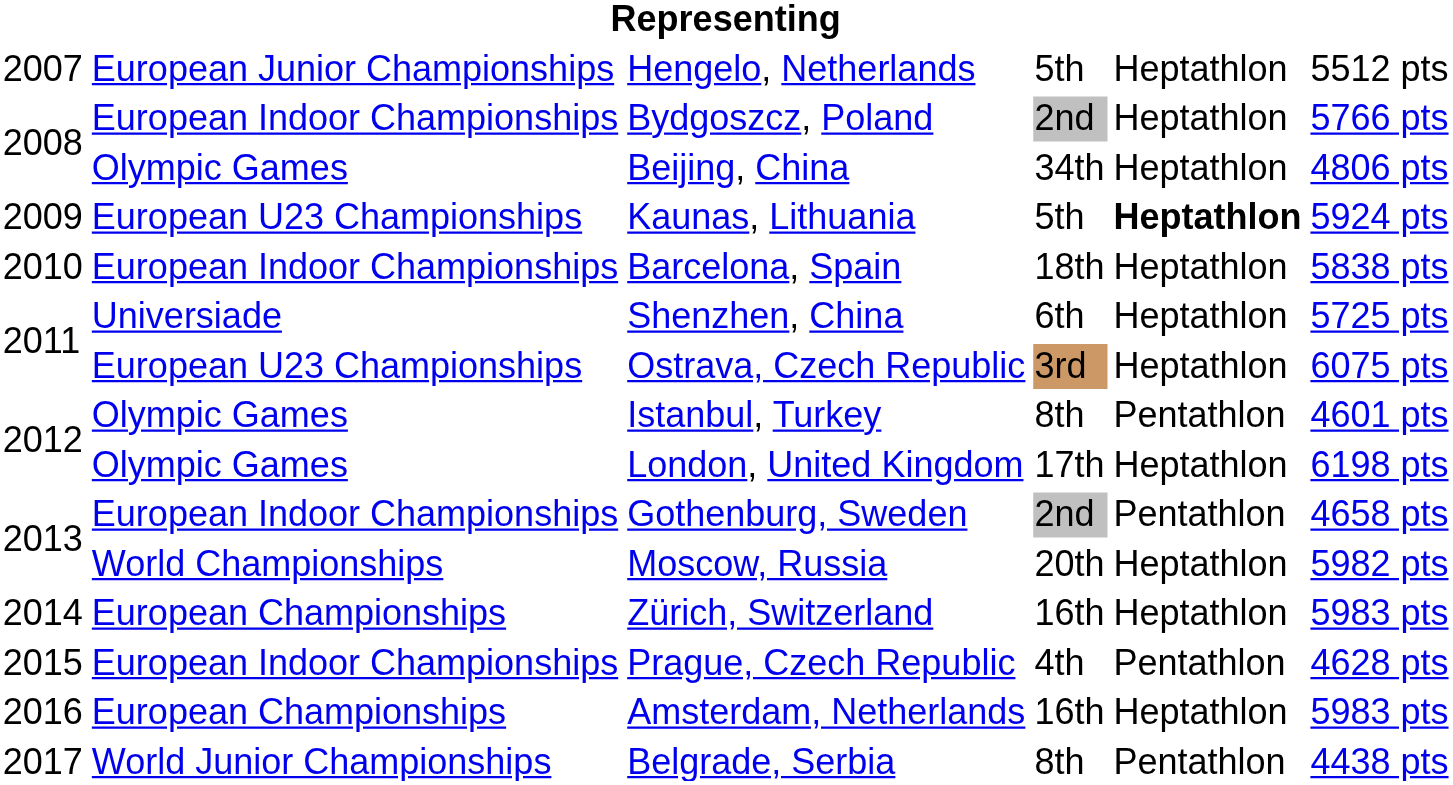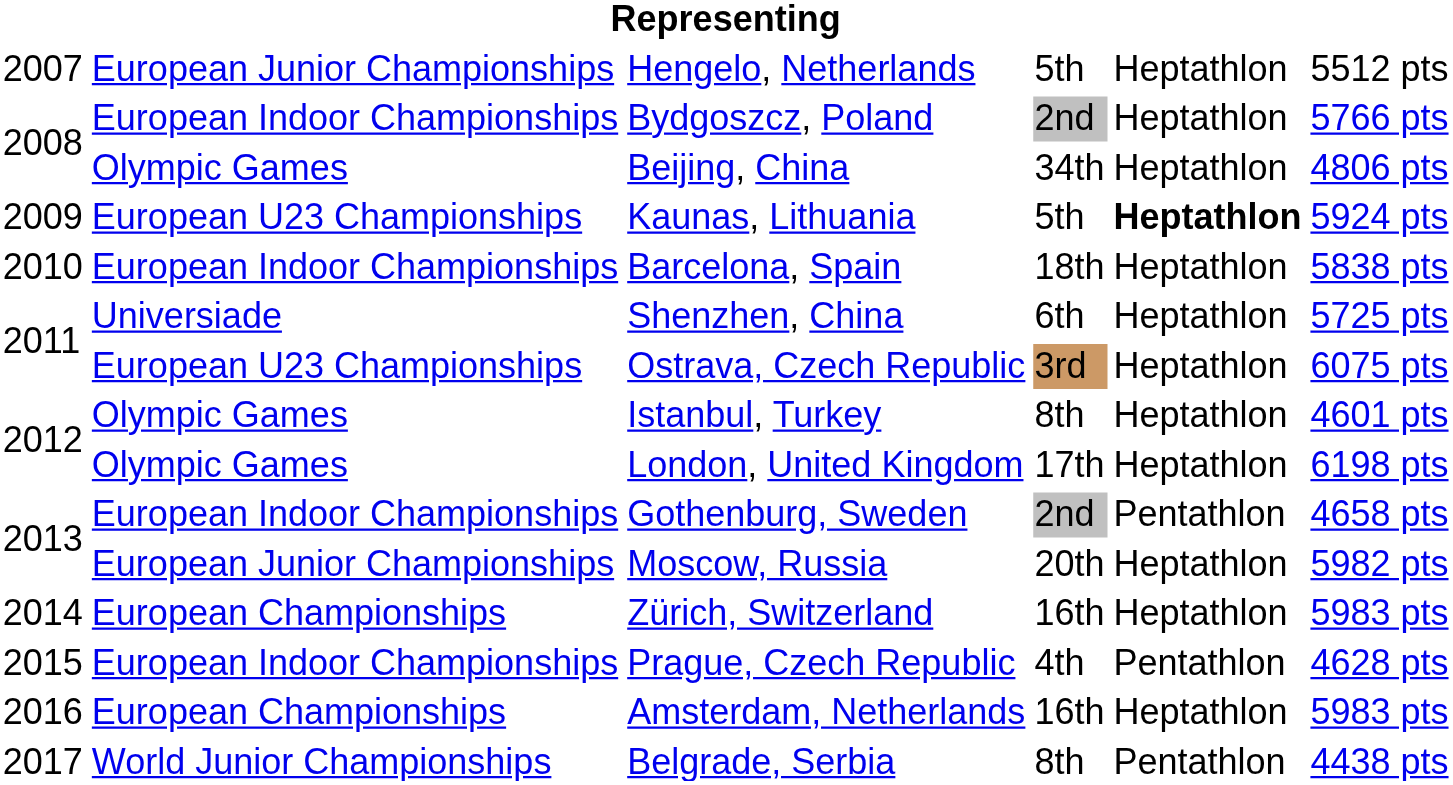Istanbul, Turkey | column 5: Pentathlon -> Heptathlon
Moscow, Russia | column 2: World Championships -> European Junior Championships
